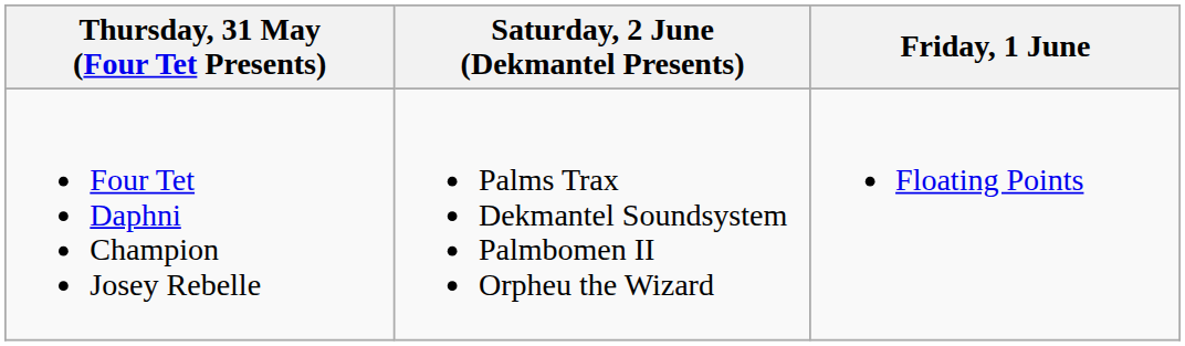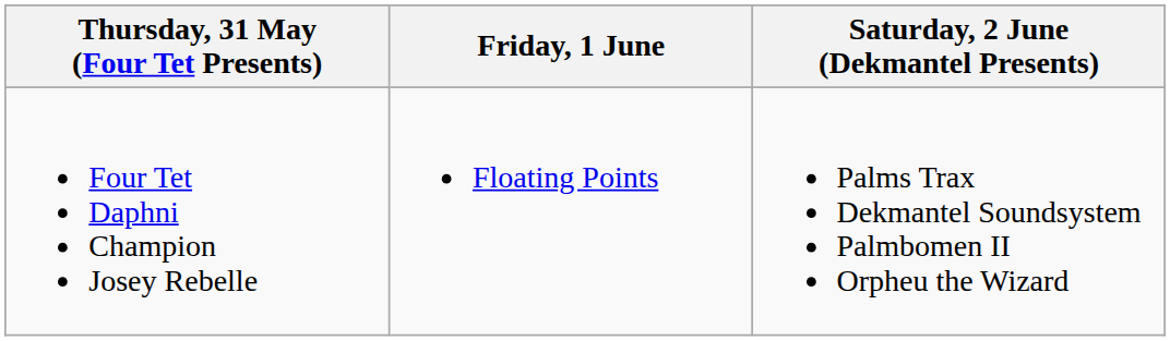columns swapped: Friday, 1 June <-> Saturday, 2 June (Dekmantel Presents)
